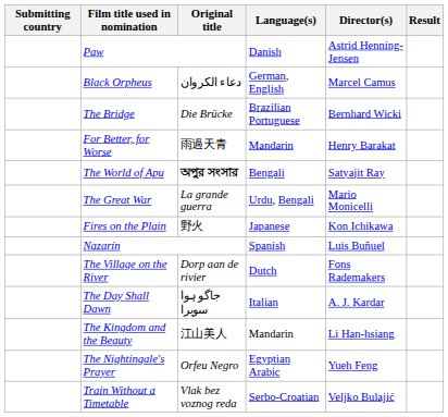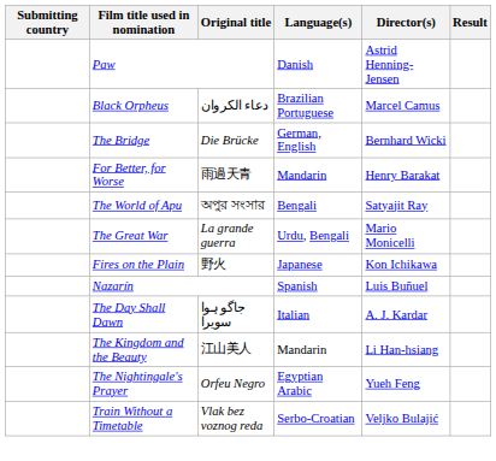Black Orpheus | Language(s): German, English -> Brazilian Portuguese
The Bridge | Language(s): Brazilian Portuguese -> German, English
The World of Apu | Original title: bold -> normal
- row: The Village on the River | Dorp aan de rivier | Dutch | Fons Rademakers
